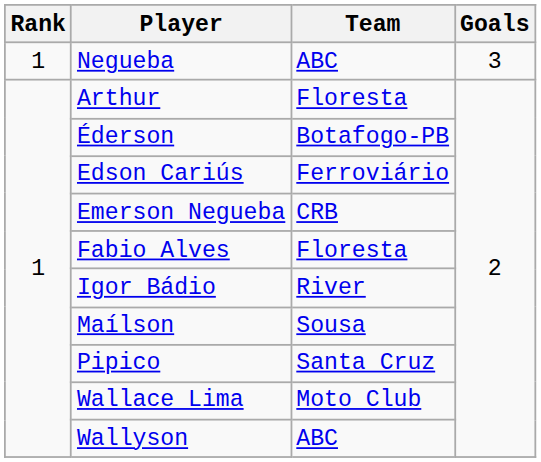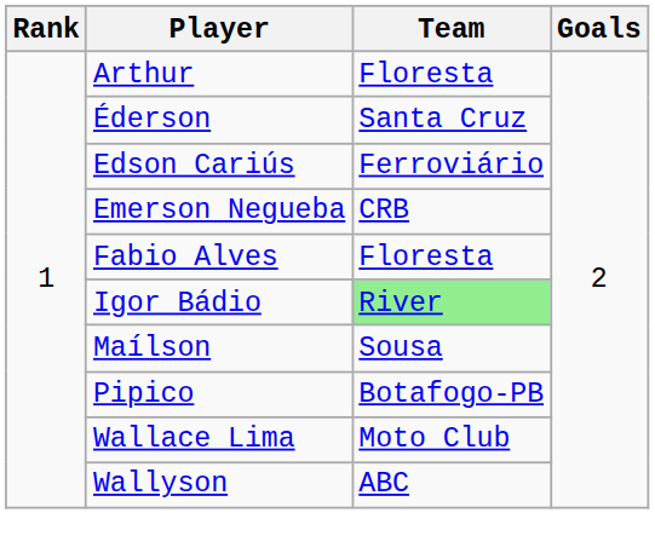- row: 1 | Negueba | ABC | 3
Éderson | Team: Botafogo-PB -> Santa Cruz
Igor Bádio | Team: no background -> lightgreen background
Pipico | Team: Santa Cruz -> Botafogo-PB
